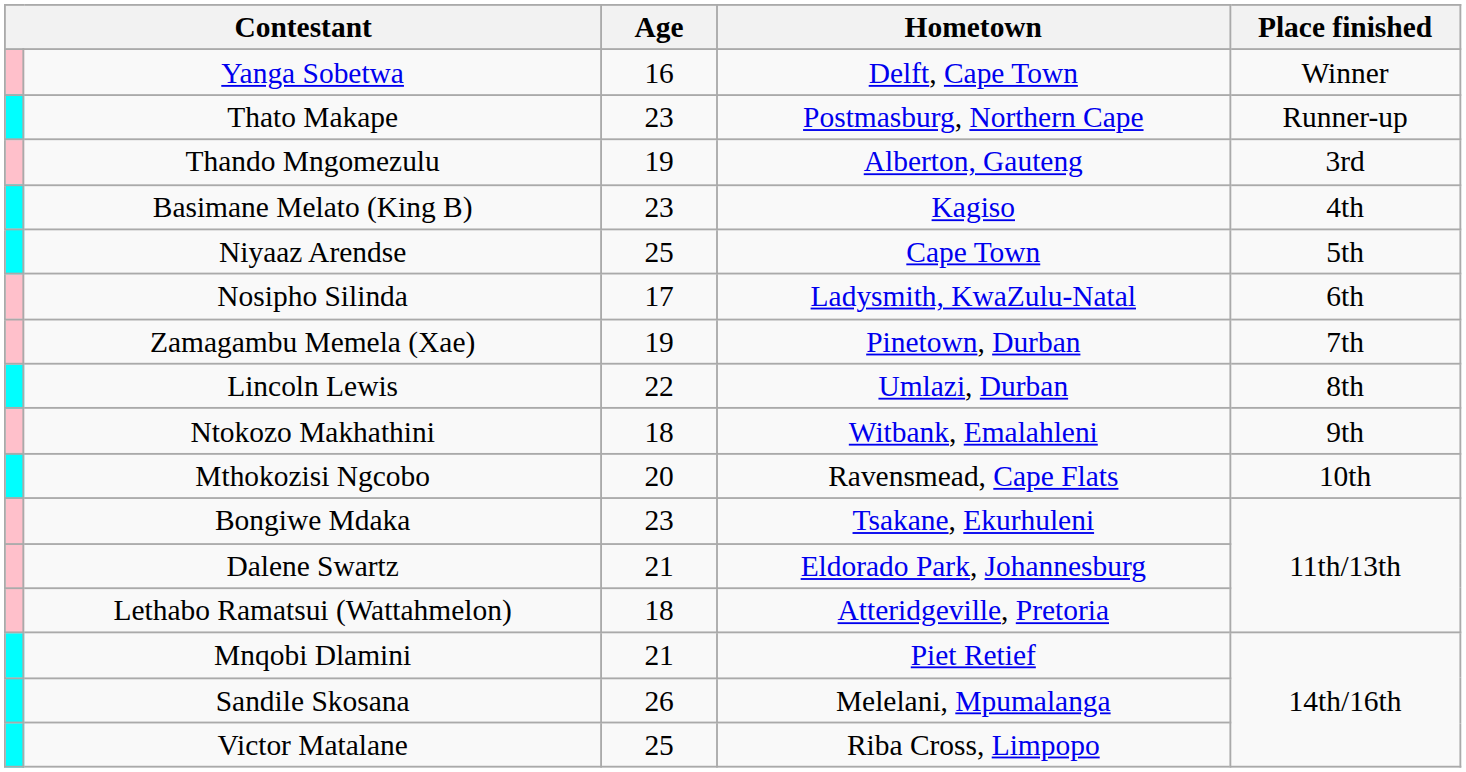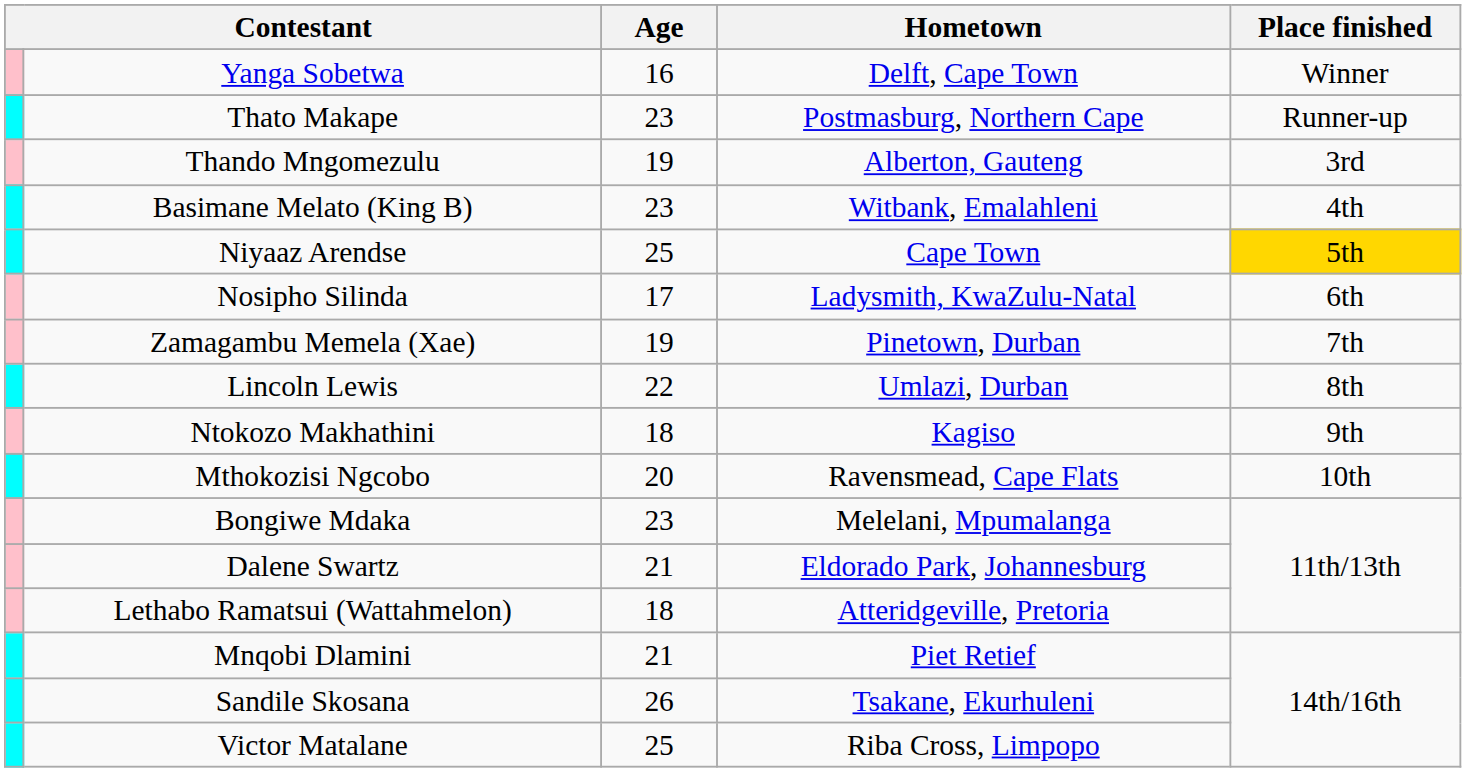Basimane Melato (King B) | Hometown: Kagiso -> Witbank, Emalahleni
Niyaaz Arendse | Place finished: no background -> gold background
Ntokozo Makhathini | Hometown: Witbank, Emalahleni -> Kagiso
Bongiwe Mdaka | Hometown: Tsakane, Ekurhuleni -> Melelani, Mpumalanga
Sandile Skosana | Hometown: Melelani, Mpumalanga -> Tsakane, Ekurhuleni
